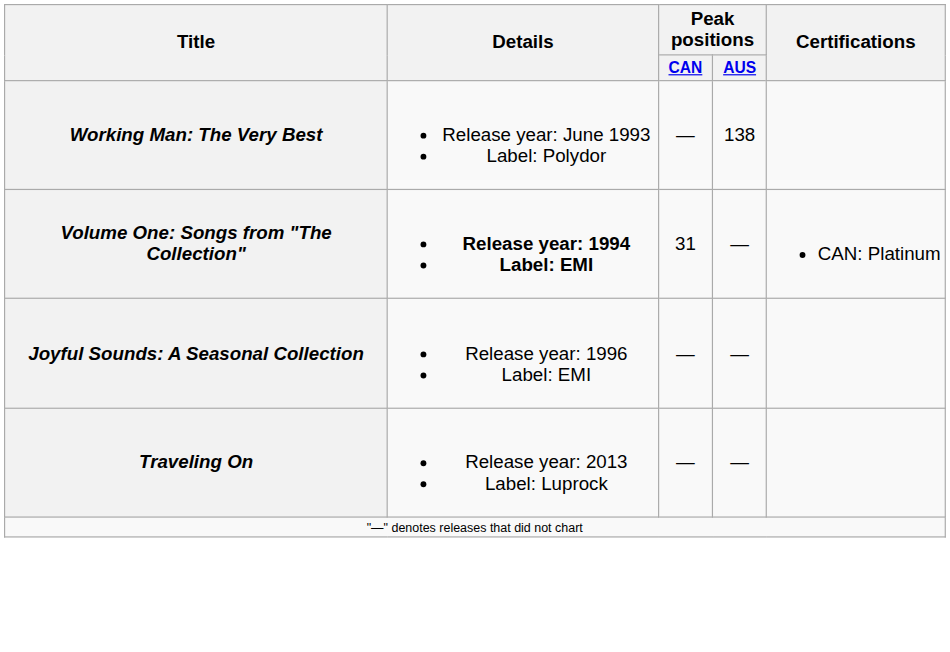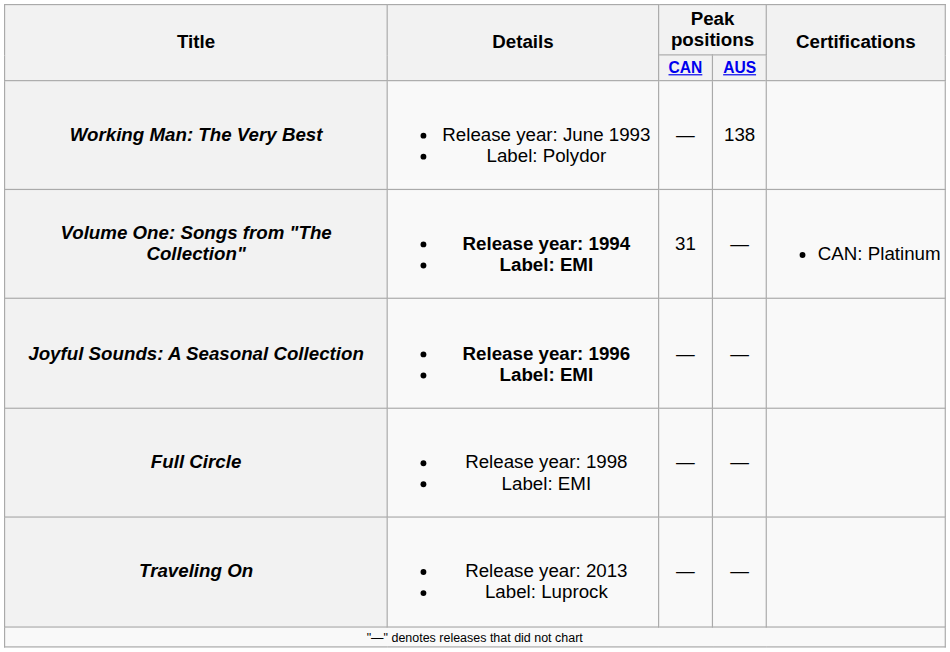Joyful Sounds: A Seasonal Collection | Details: normal -> bold
+ row: Full Circle | Release year: 1998 Label: EMI | — | —
